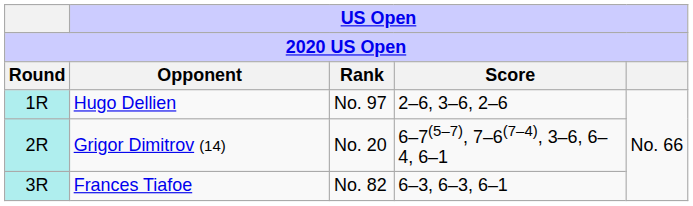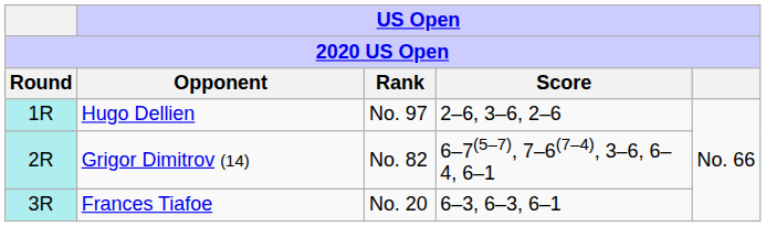Grigor Dimitrov (14) | US Open / Rank: No. 20 -> No. 82
Frances Tiafoe | US Open / Rank: No. 82 -> No. 20
